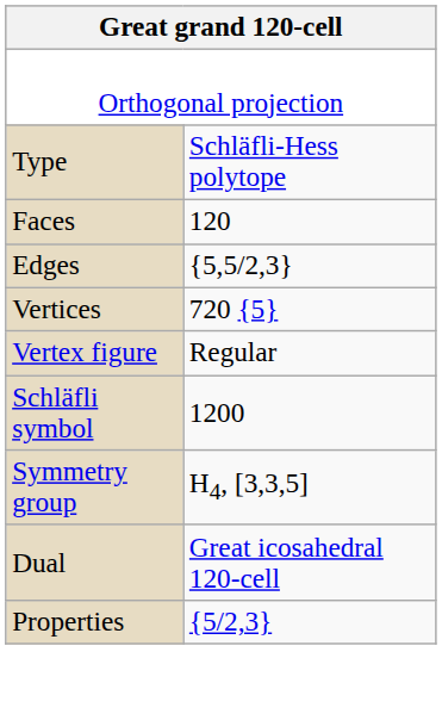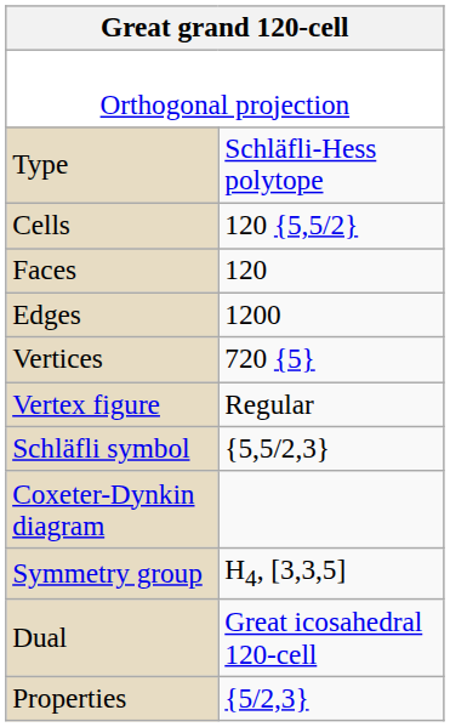+ row: Cells | 120 {5,5/2}
Edges | column 2: {5,5/2,3} -> 1200
Schläfli symbol | column 2: 1200 -> {5,5/2,3}
+ row: Coxeter-Dynkin diagram
